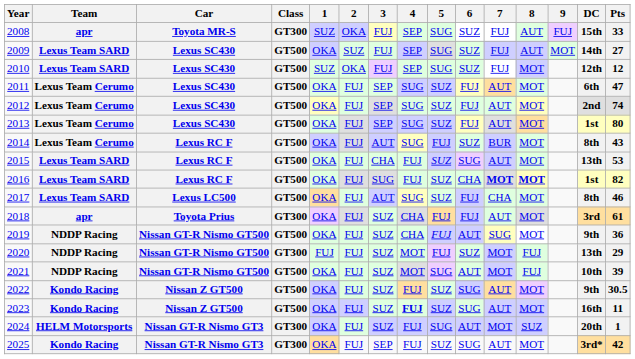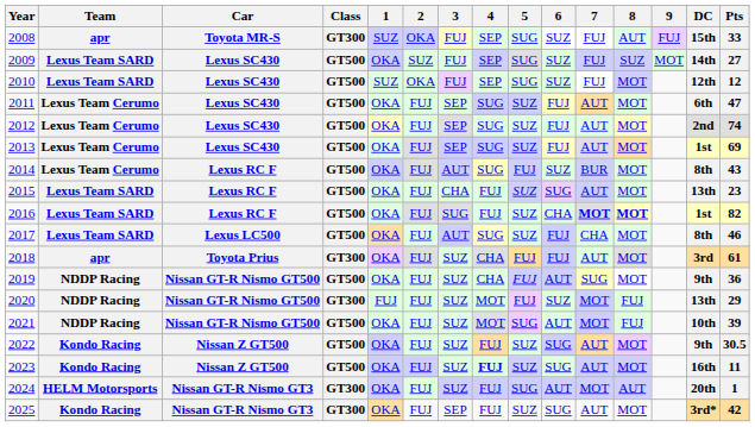2009 | 8: AUT -> SUZ
2013 | Pts: 80 -> 69
2015 | Pts: 53 -> 23
2024 | 8: SUZ -> AUT
